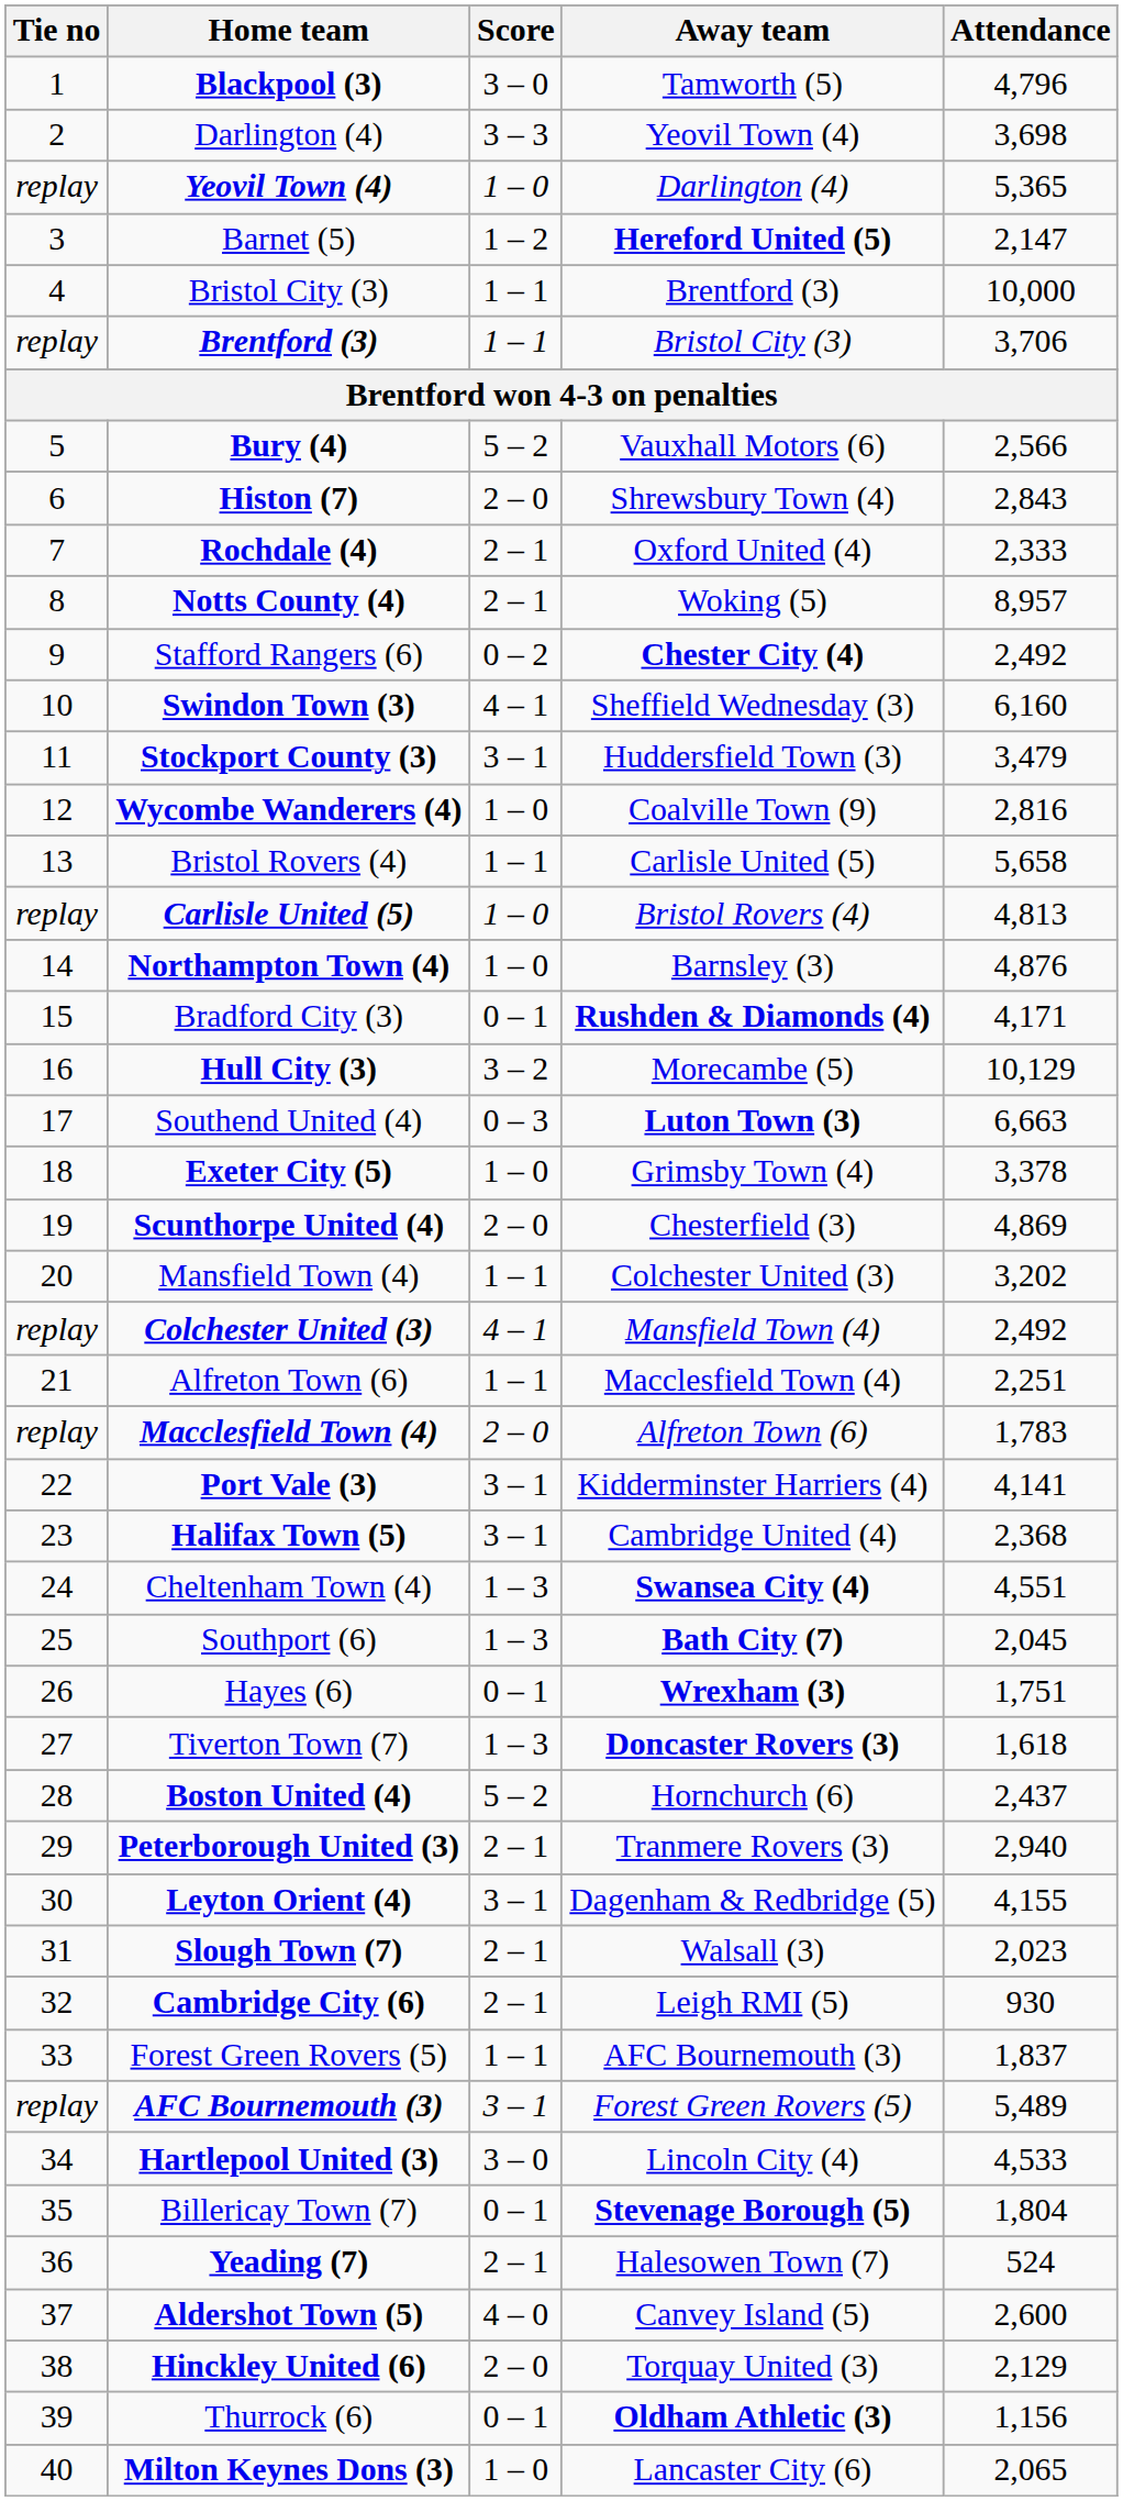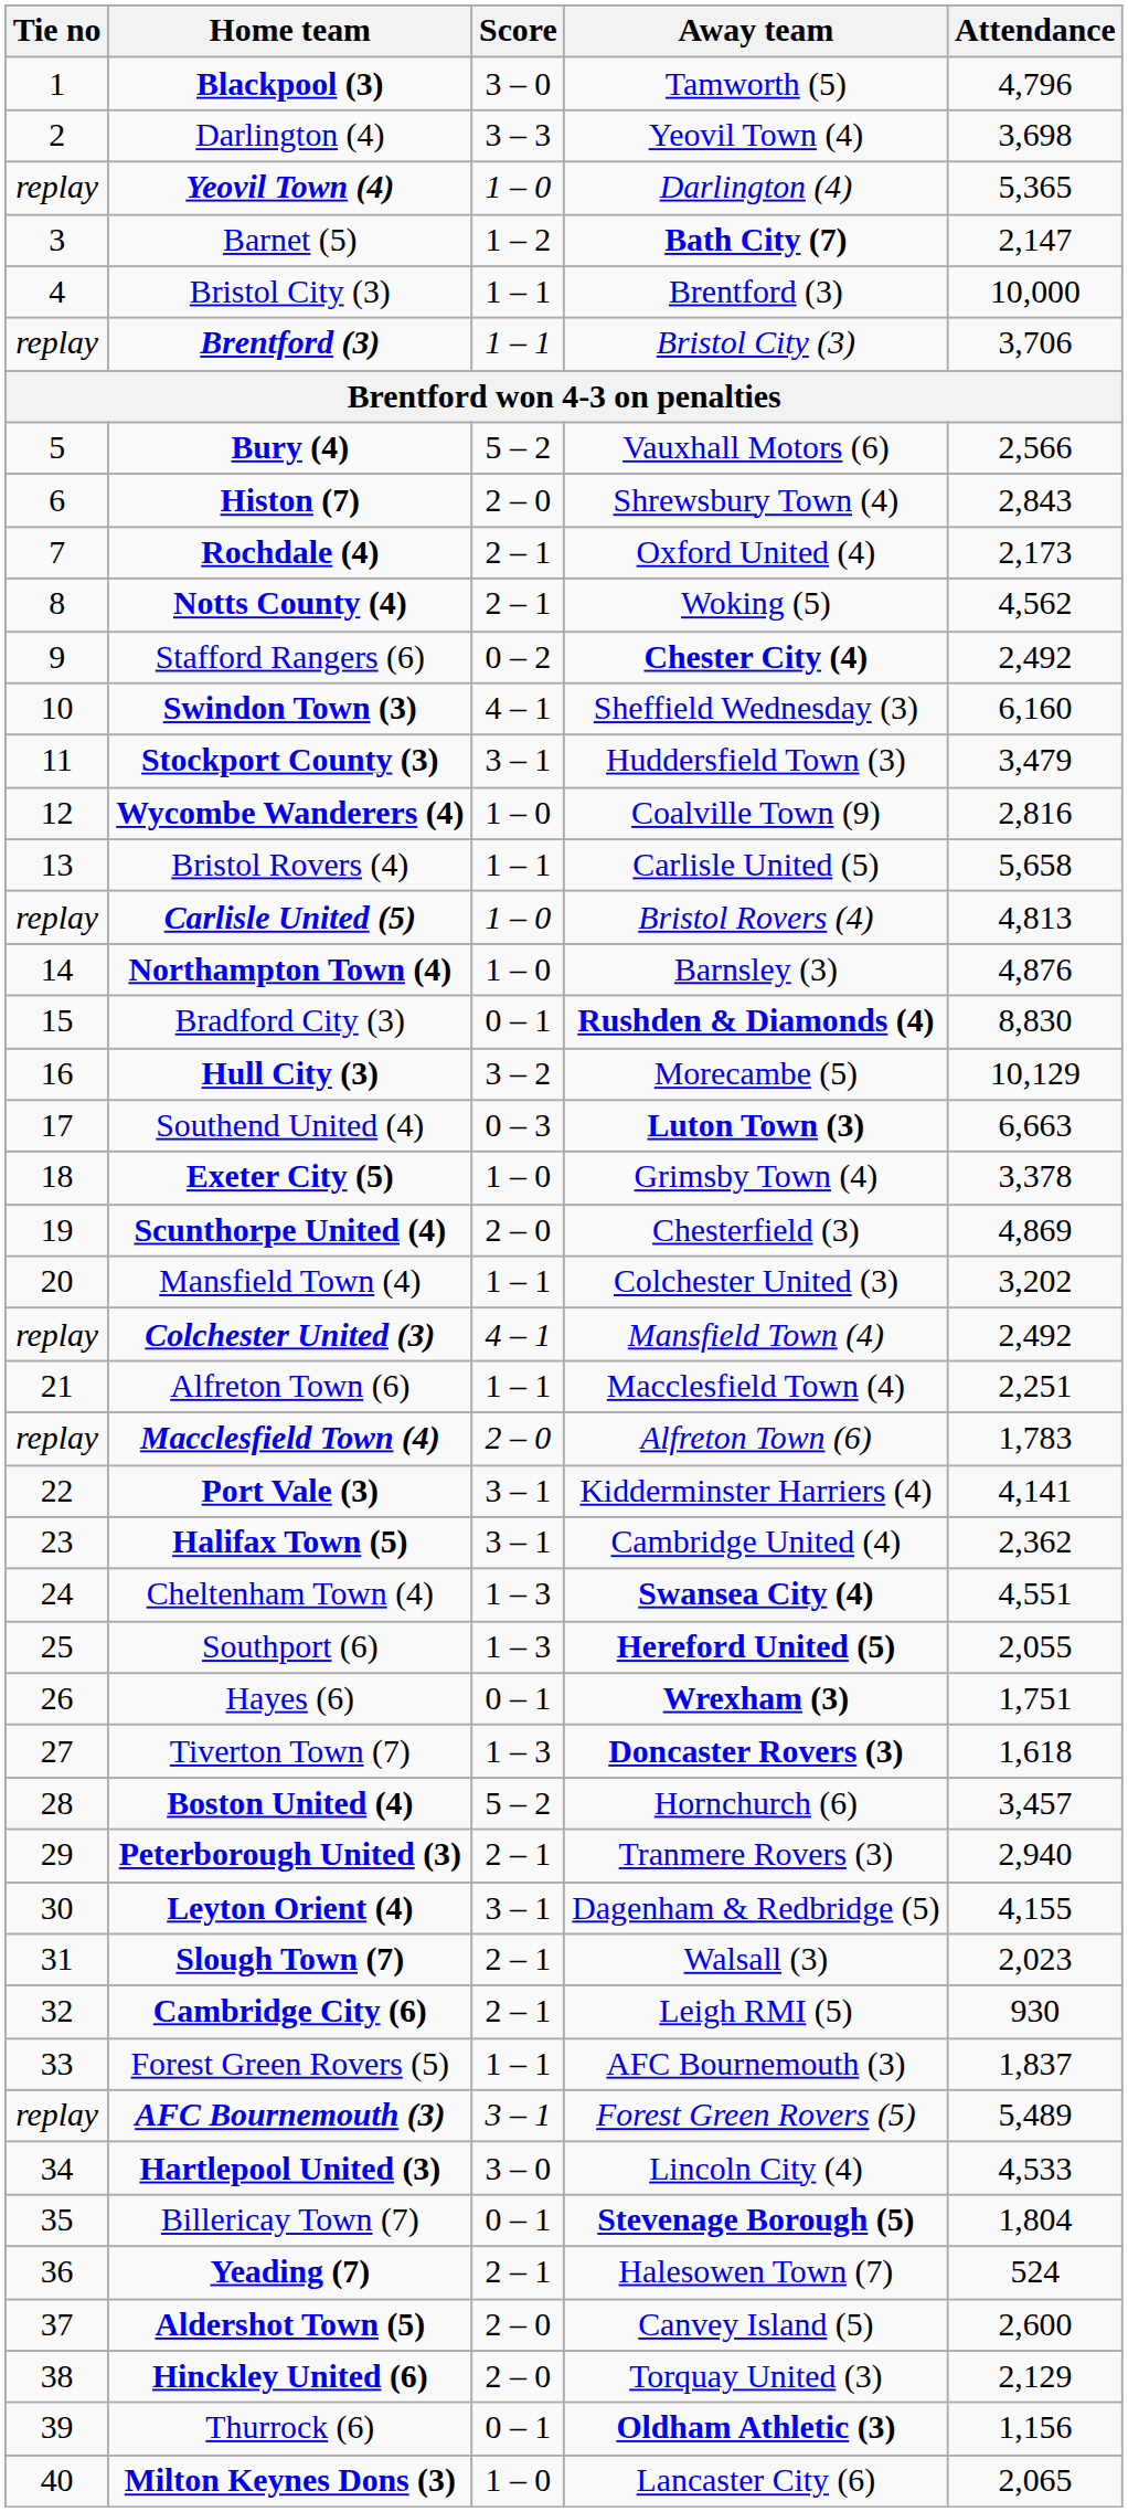Barnet (5) | Away team: Hereford United (5) -> Bath City (7)
Rochdale (4) | Attendance: 2,333 -> 2,173
Notts County (4) | Attendance: 8,957 -> 4,562
Bradford City (3) | Attendance: 4,171 -> 8,830
Halifax Town (5) | Attendance: 2,368 -> 2,362
Southport (6) | Away team: Bath City (7) -> Hereford United (5)
Southport (6) | Attendance: 2,045 -> 2,055
Boston United (4) | Attendance: 2,437 -> 3,457
Aldershot Town (5) | Score: 4 – 0 -> 2 – 0
